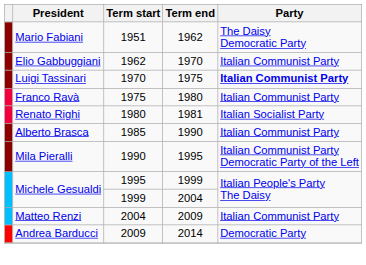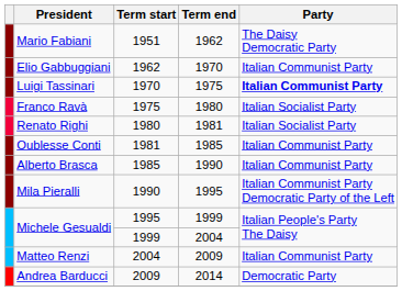Franco Ravà | Party: Italian Communist Party -> Italian Socialist Party
+ row: Oublesse Conti | 1981 | 1985 | Italian Communist Party
